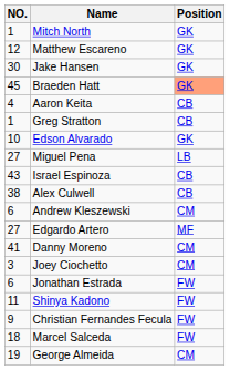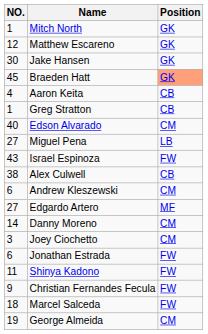Edson Alvarado | NO.: 10 -> 40
Edson Alvarado | Position: GK -> CM
Israel Espinoza | Position: CB -> FW
Danny Moreno | NO.: 41 -> 14
